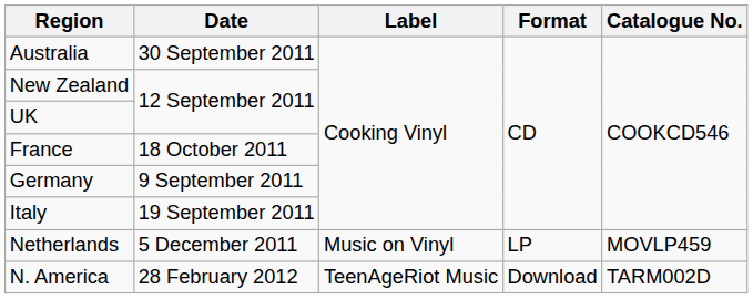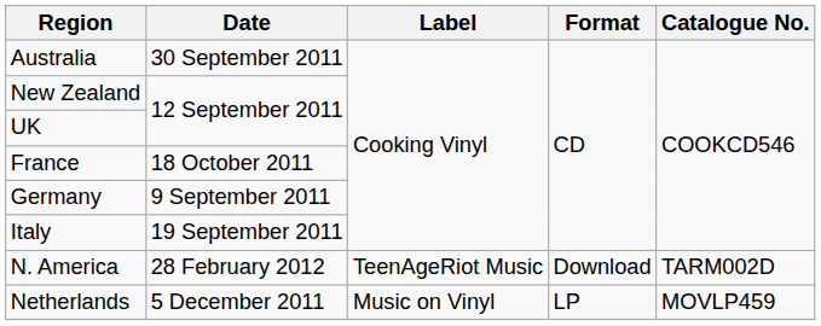rows swapped: Netherlands <-> N. America
